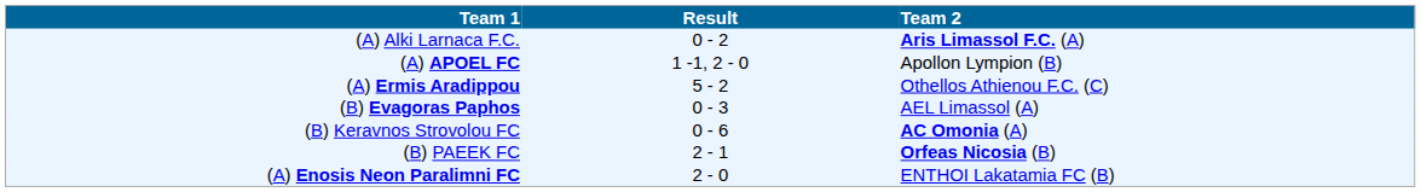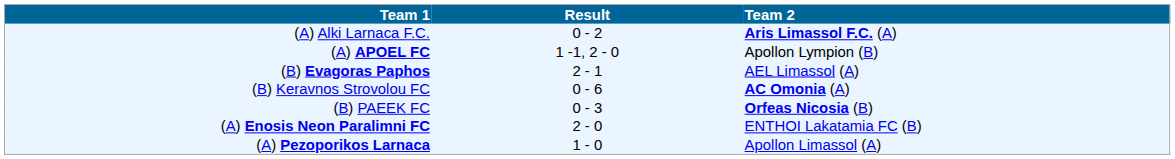- row: (A) Ermis Aradippou | 5 - 2 | Othellos Athienou F.C. (C)
(B) Evagoras Paphos | Result: 0 - 3 -> 2 - 1
(B) PAEEK FC | Result: 2 - 1 -> 0 - 3
+ row: (A) Pezoporikos Larnaca | 1 - 0 | Apollon Limassol (A)
